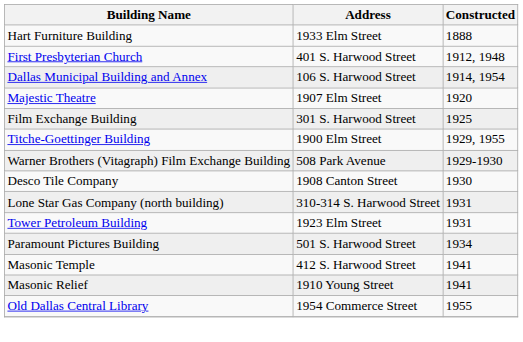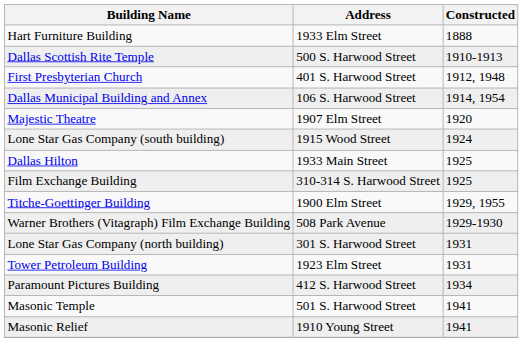+ row: Dallas Scottish Rite Temple | 500 S. Harwood Street | 1910-1913
+ row: Lone Star Gas Company (south building) | 1915 Wood Street | 1924
+ row: Dallas Hilton | 1933 Main Street | 1925
Film Exchange Building | Address: 301 S. Harwood Street -> 310-314 S. Harwood Street
- row: Desco Tile Company | 1908 Canton Street | 1930
Lone Star Gas Company (north building) | Address: 310-314 S. Harwood Street -> 301 S. Harwood Street
Paramount Pictures Building | Address: 501 S. Harwood Street -> 412 S. Harwood Street
Masonic Temple | Address: 412 S. Harwood Street -> 501 S. Harwood Street
- row: Old Dallas Central Library | 1954 Commerce Street | 1955
